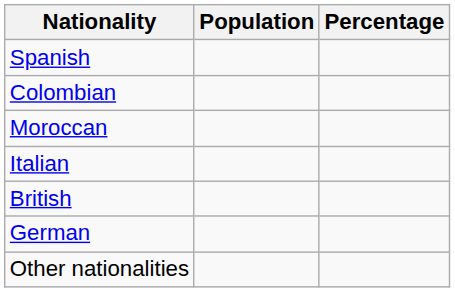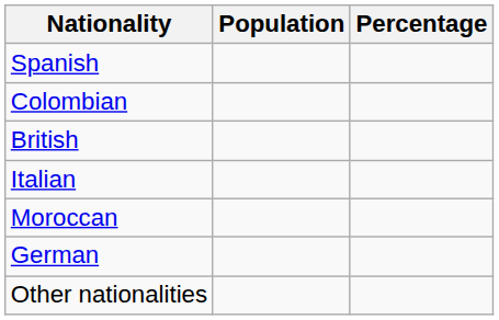rows swapped: British <-> Moroccan
